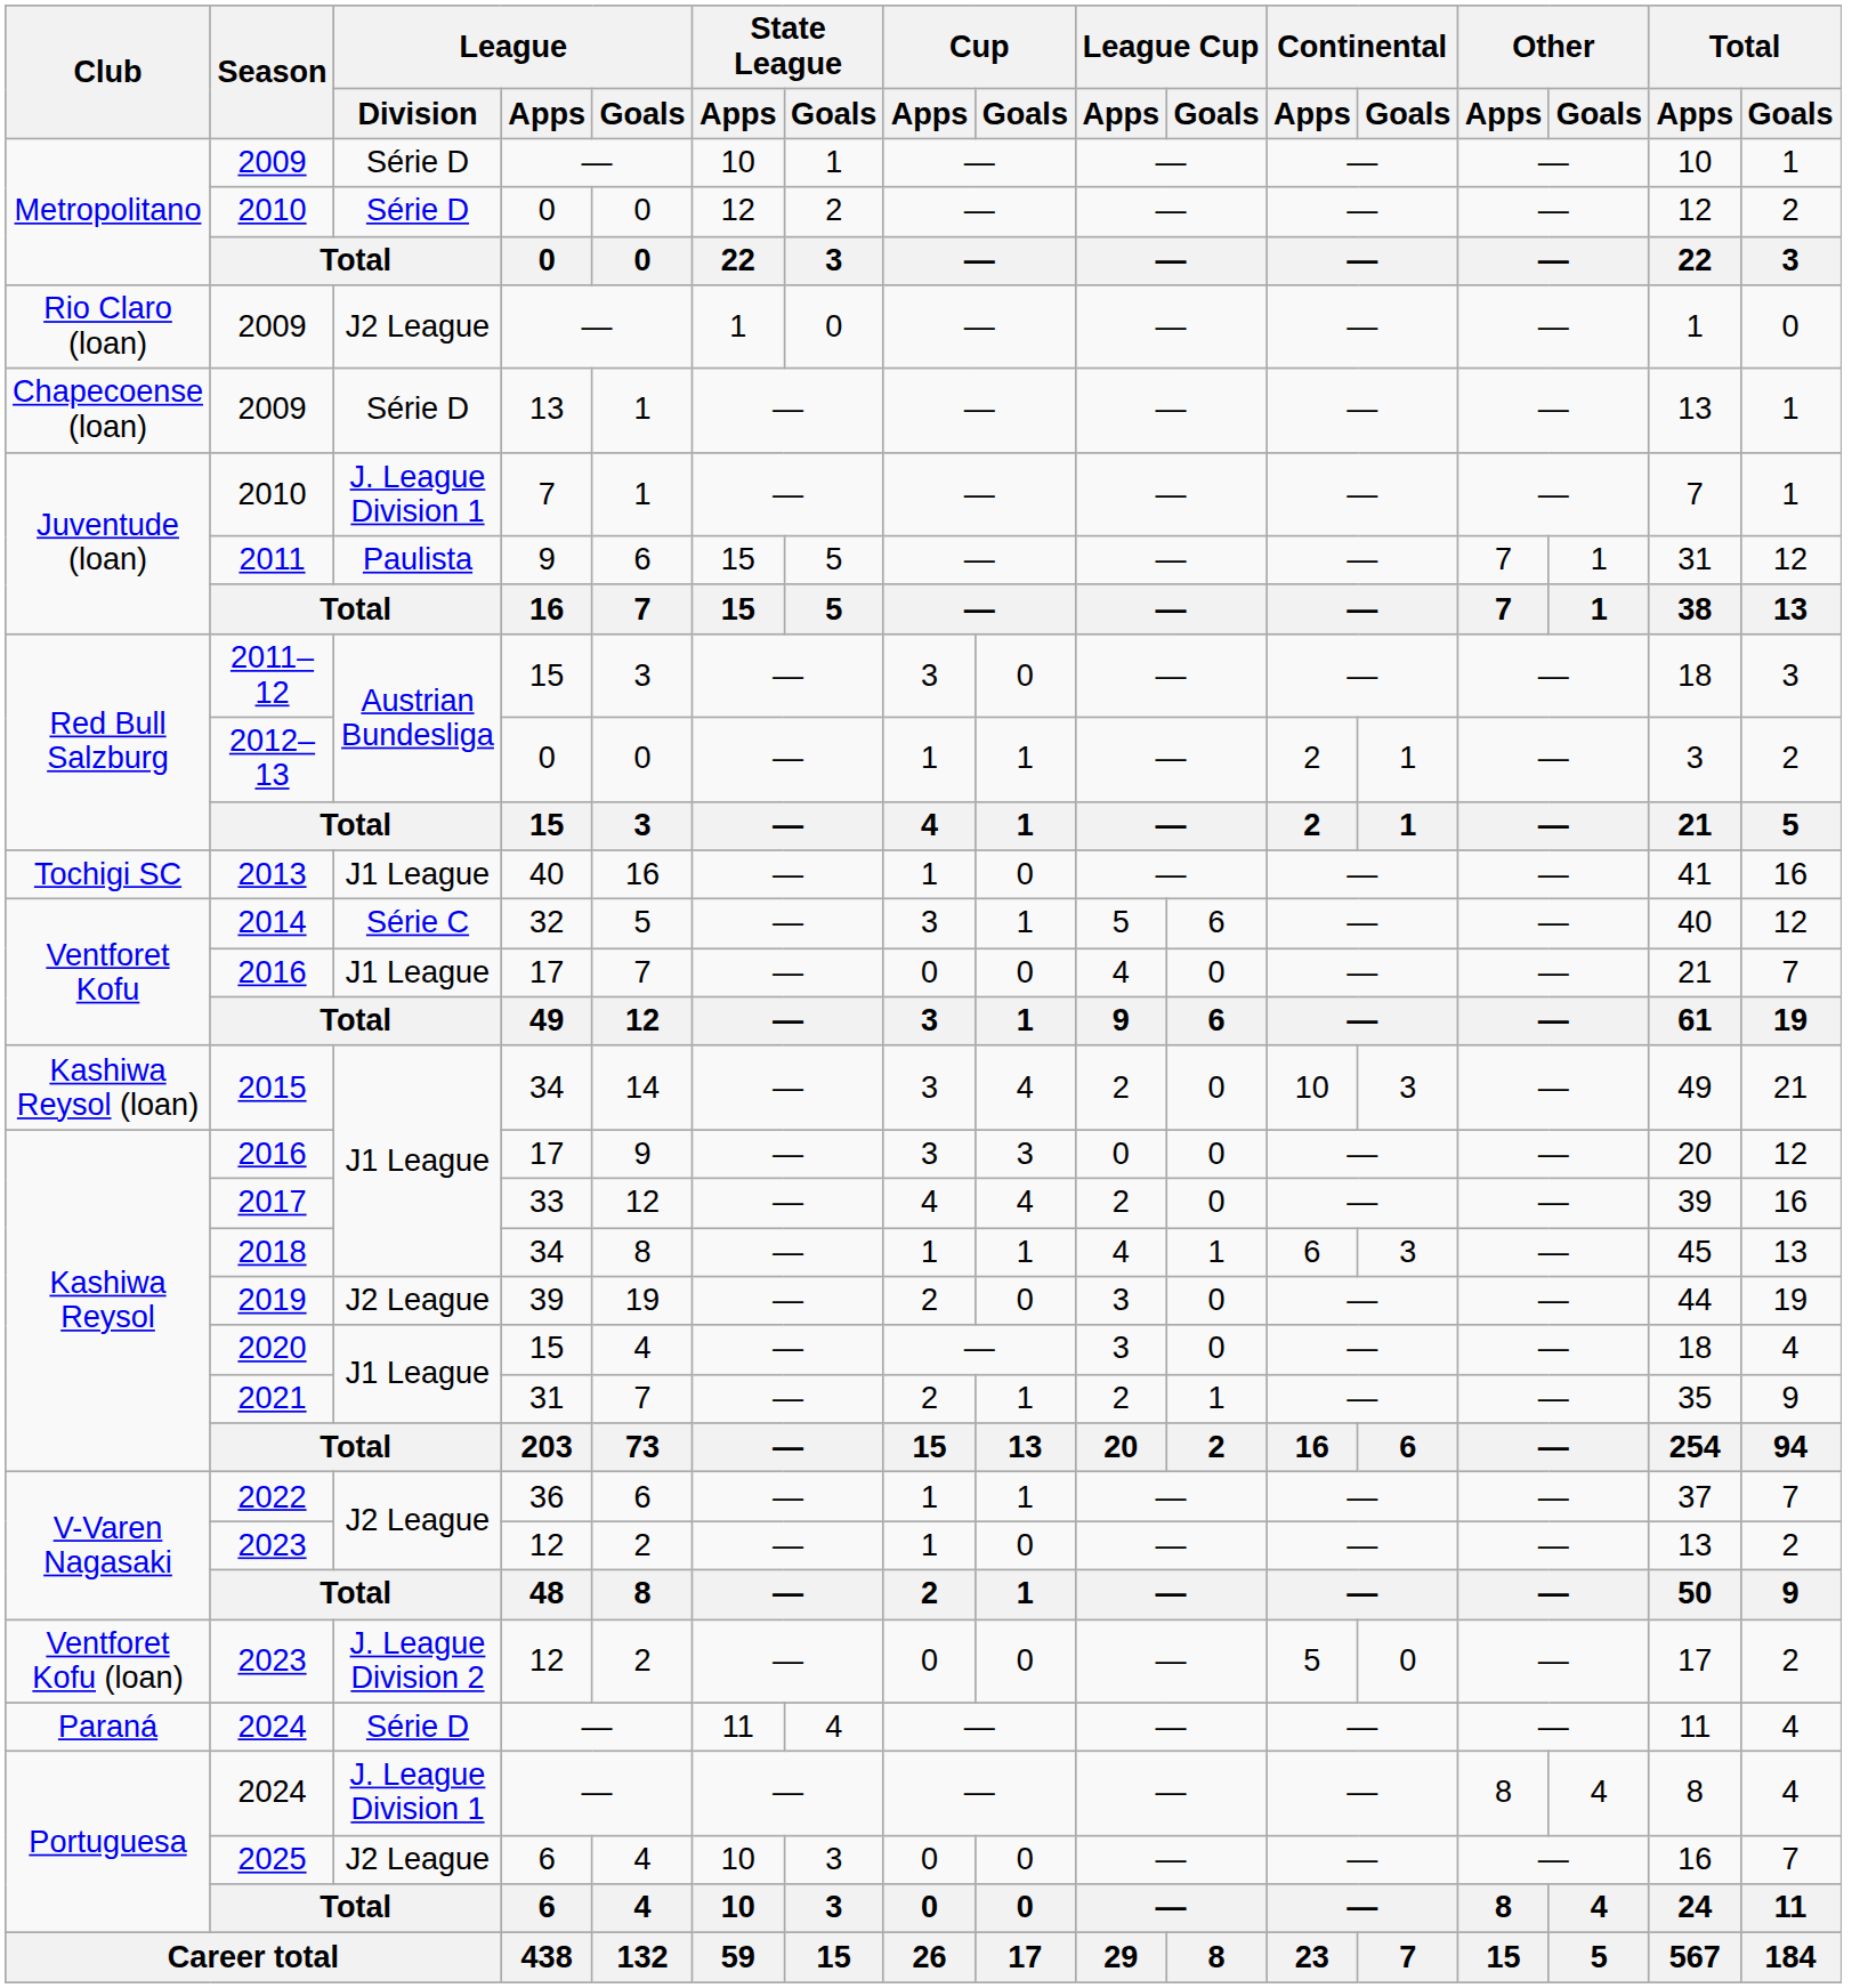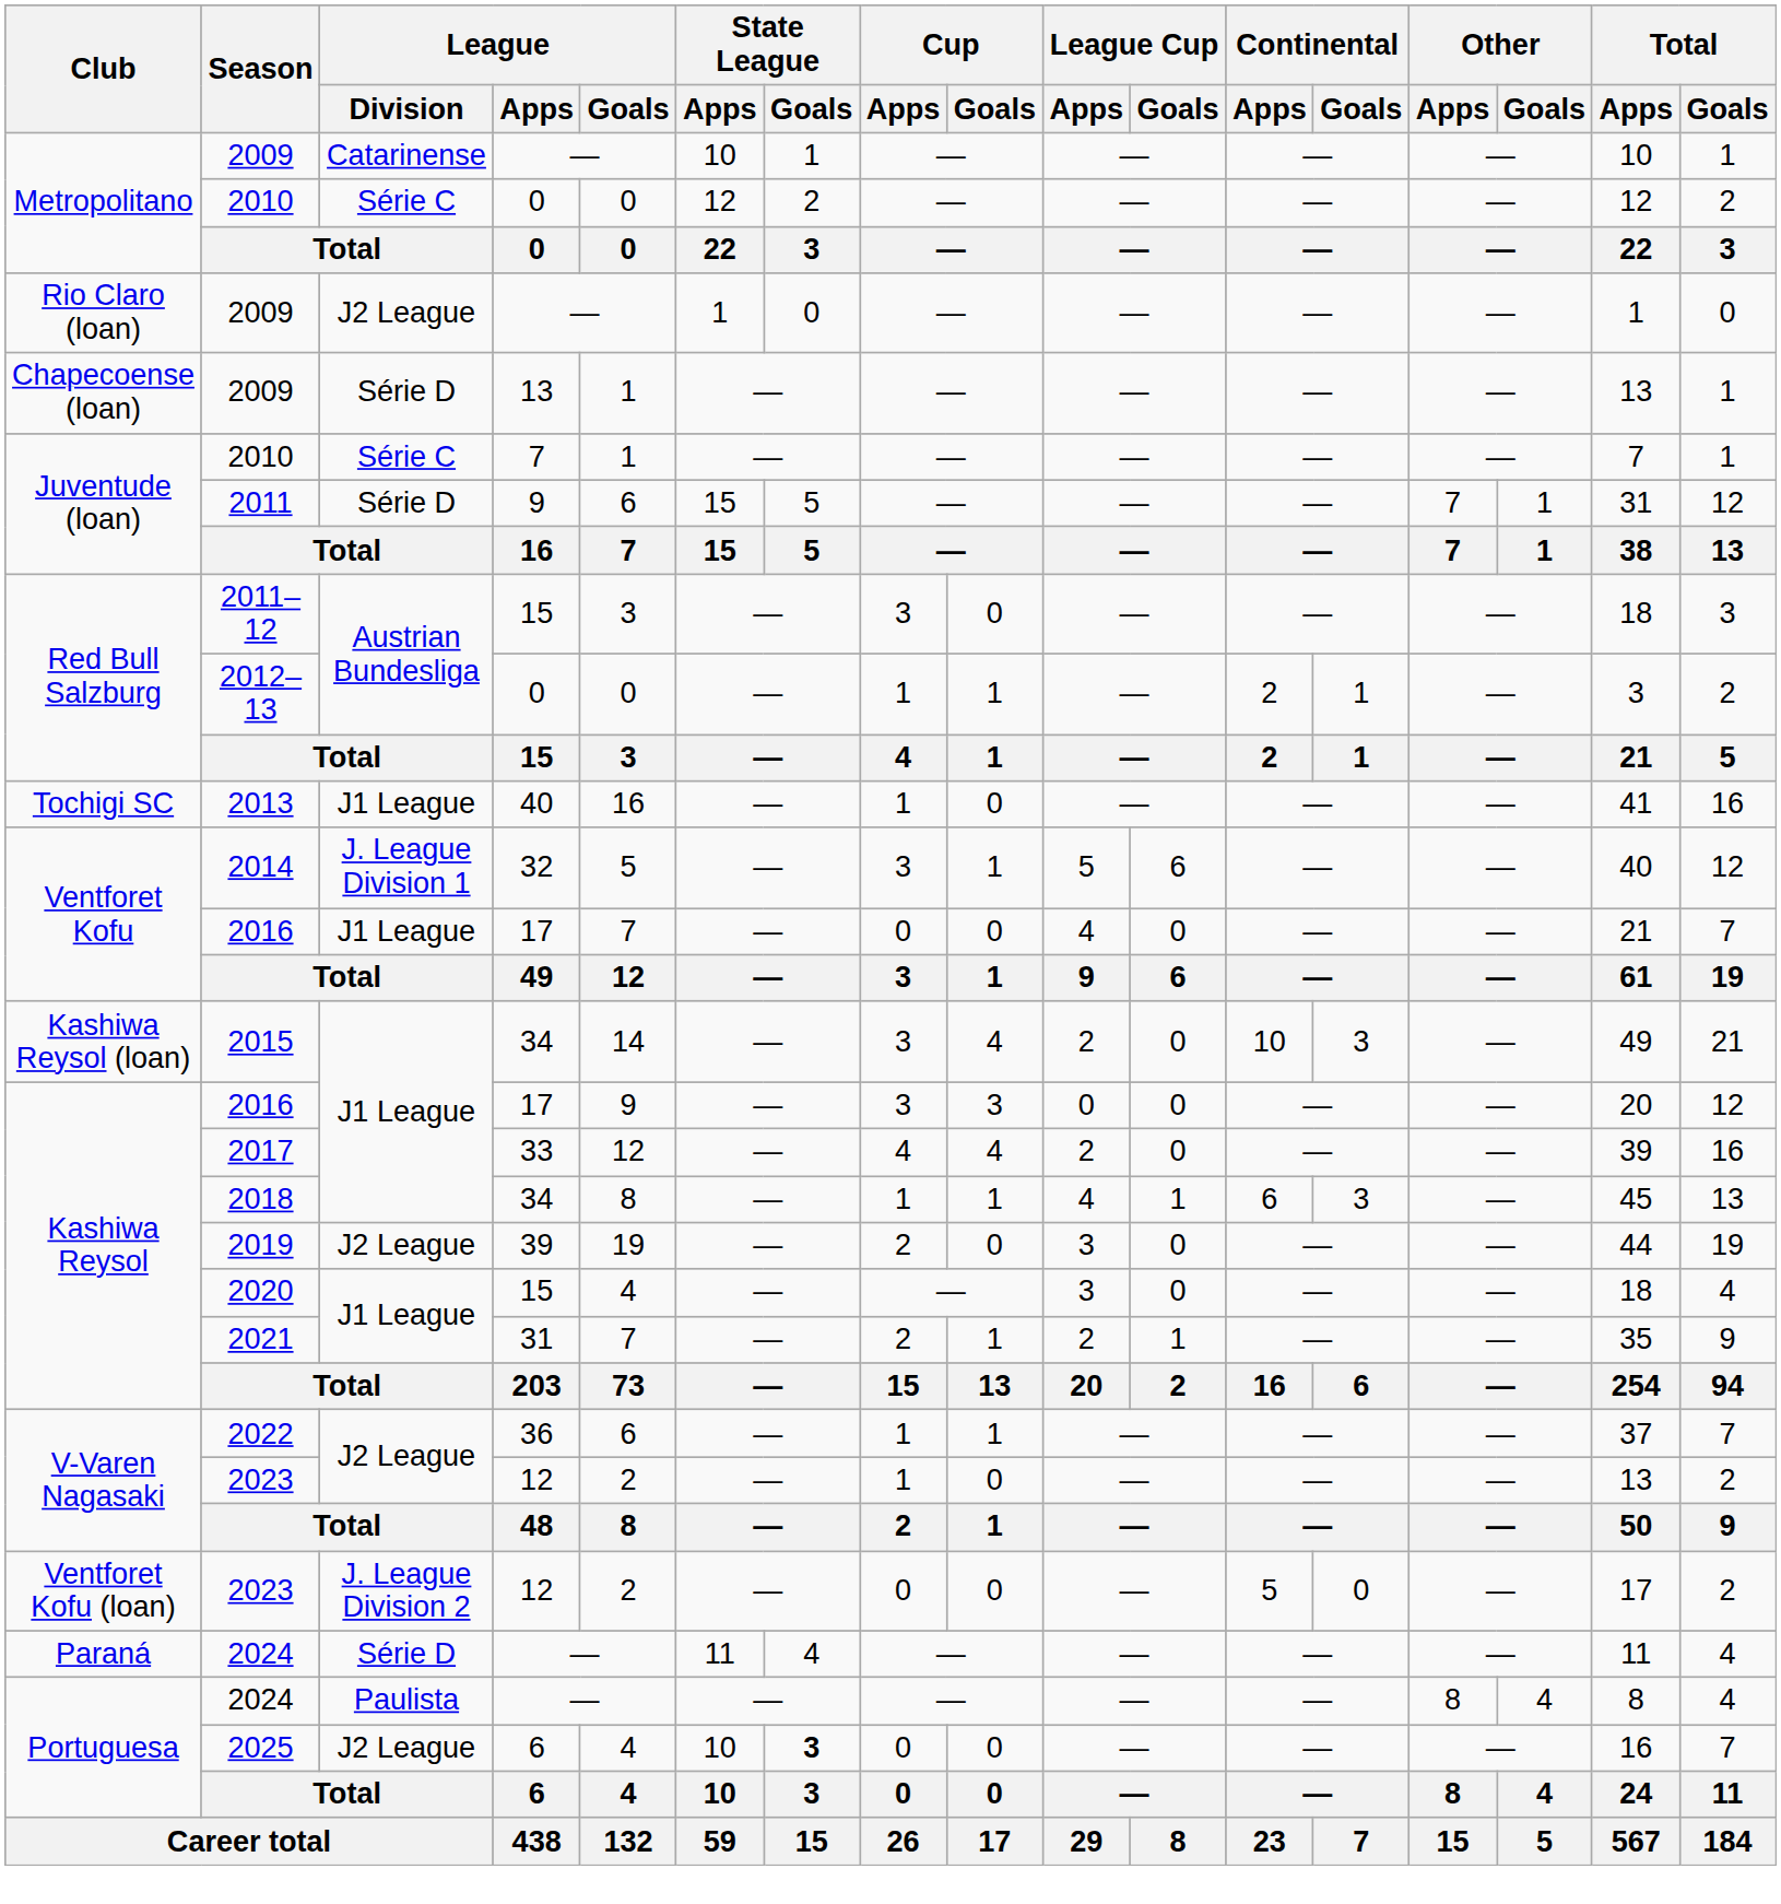Metropolitano / 2009 | League / Division: Série D -> Catarinense
Metropolitano / 2010 | League / Division: Série D -> Série C
Juventude (loan) / 2010 | League / Division: J. League Division 1 -> Série C
2011 | League / Division: Paulista -> Série D
2014 | League / Division: Série C -> J. League Division 1
Portuguesa / 2024 | League / Division: J. League Division 1 -> Paulista
2025 | State League / Goals: normal -> bold
